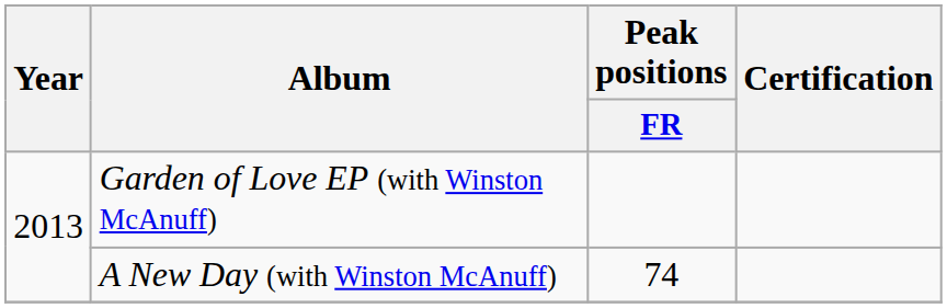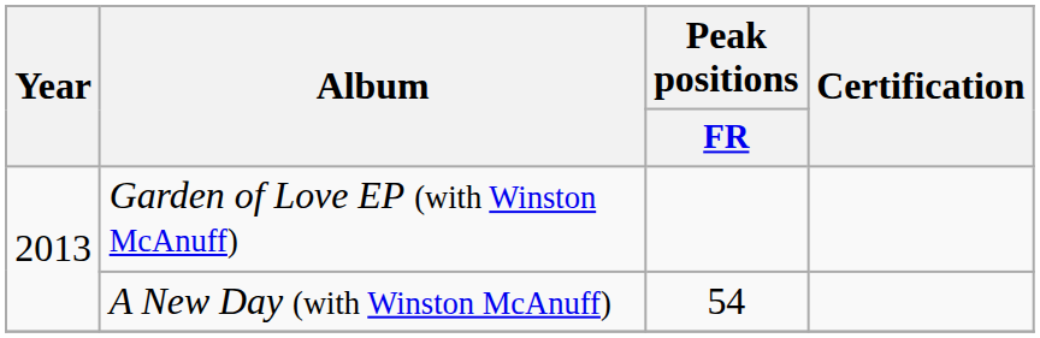A New Day (with Winston McAnuff) | Peak positions / FR: 74 -> 54
